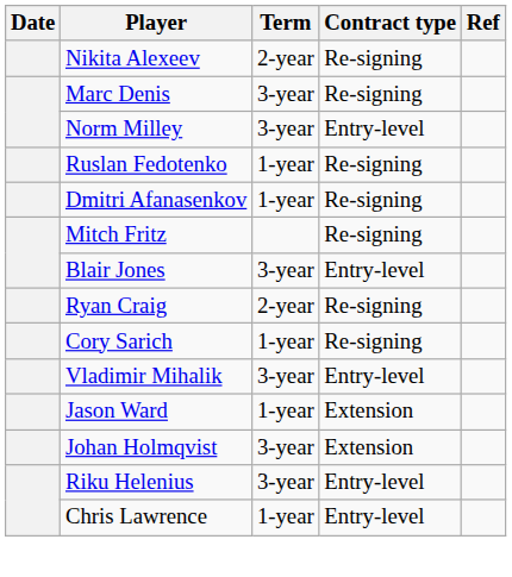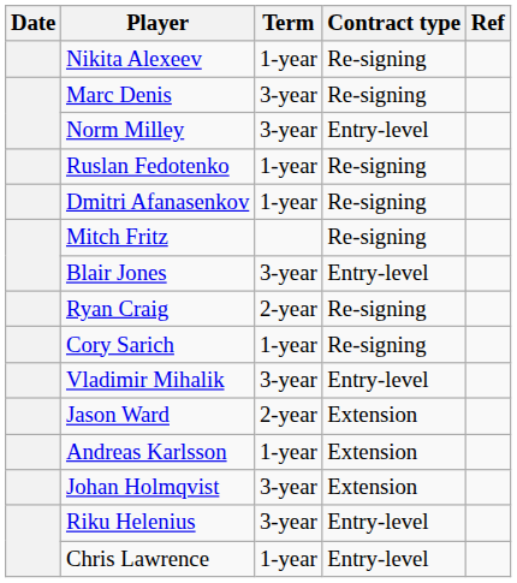Nikita Alexeev | Term: 2-year -> 1-year
Jason Ward | Term: 1-year -> 2-year
+ row: Andreas Karlsson | 1-year | Extension
